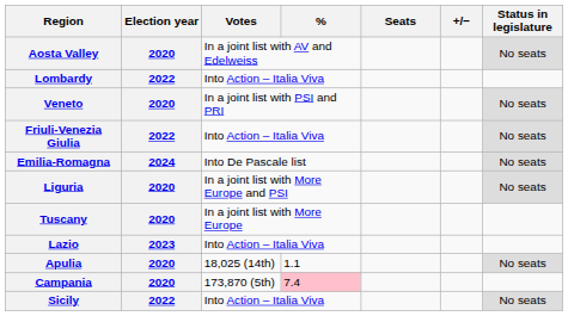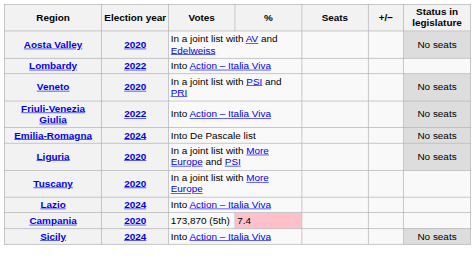Lazio | Election year: 2023 -> 2024
- row: Apulia | 2020 | 18,025 (14th) | 1.1 | No seats
Sicily | Election year: 2022 -> 2024
